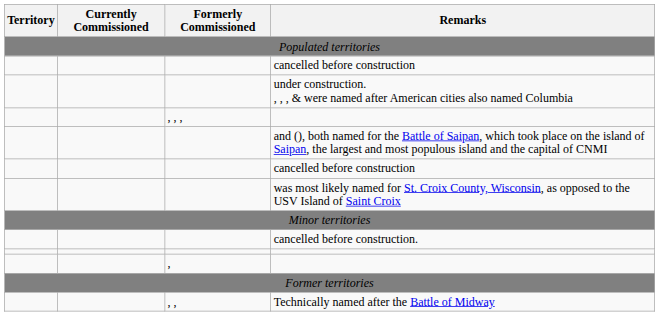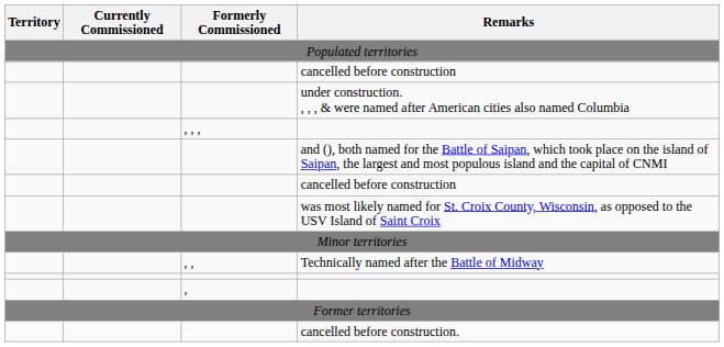rows swapped: Technically named after the Battle of Midway <-> cancelled before construction.
